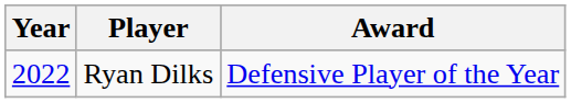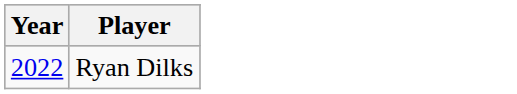- column: Award | Defensive Player of the Year
